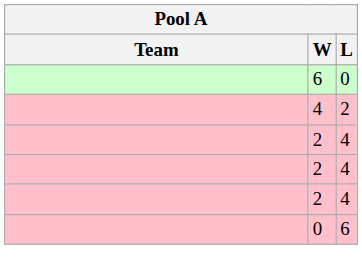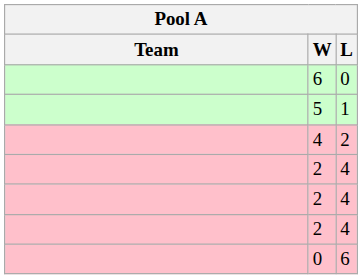+ row: 5 | 1
